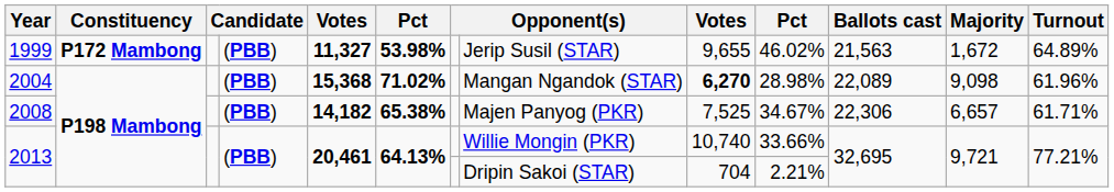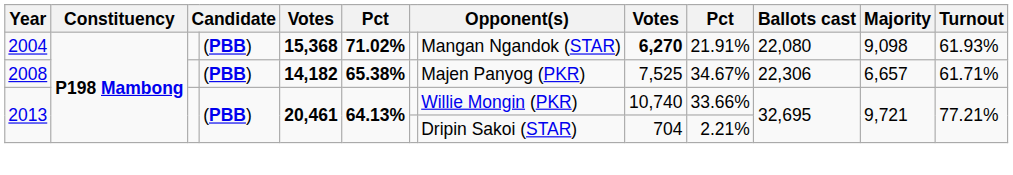- row: 1999 | P172 Mambong | (PBB) | 11,327 | 53.98% | Jerip Susil (STAR) | 9,655 | 46.02% | 21,563 | 1,672 | 64.89%
2004 | column 10: 28.98% -> 21.91%
2004 | Ballots cast: 22,089 -> 22,080
2004 | Turnout: 61.96% -> 61.93%
